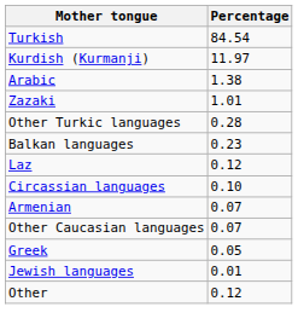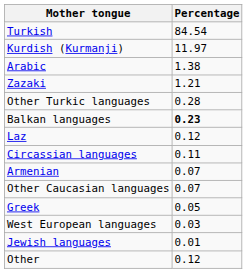Zazaki | Percentage: 1.01 -> 1.21
Balkan languages | Percentage: normal -> bold
Circassian languages | Percentage: 0.10 -> 0.11
+ row: West European languages | 0.03
